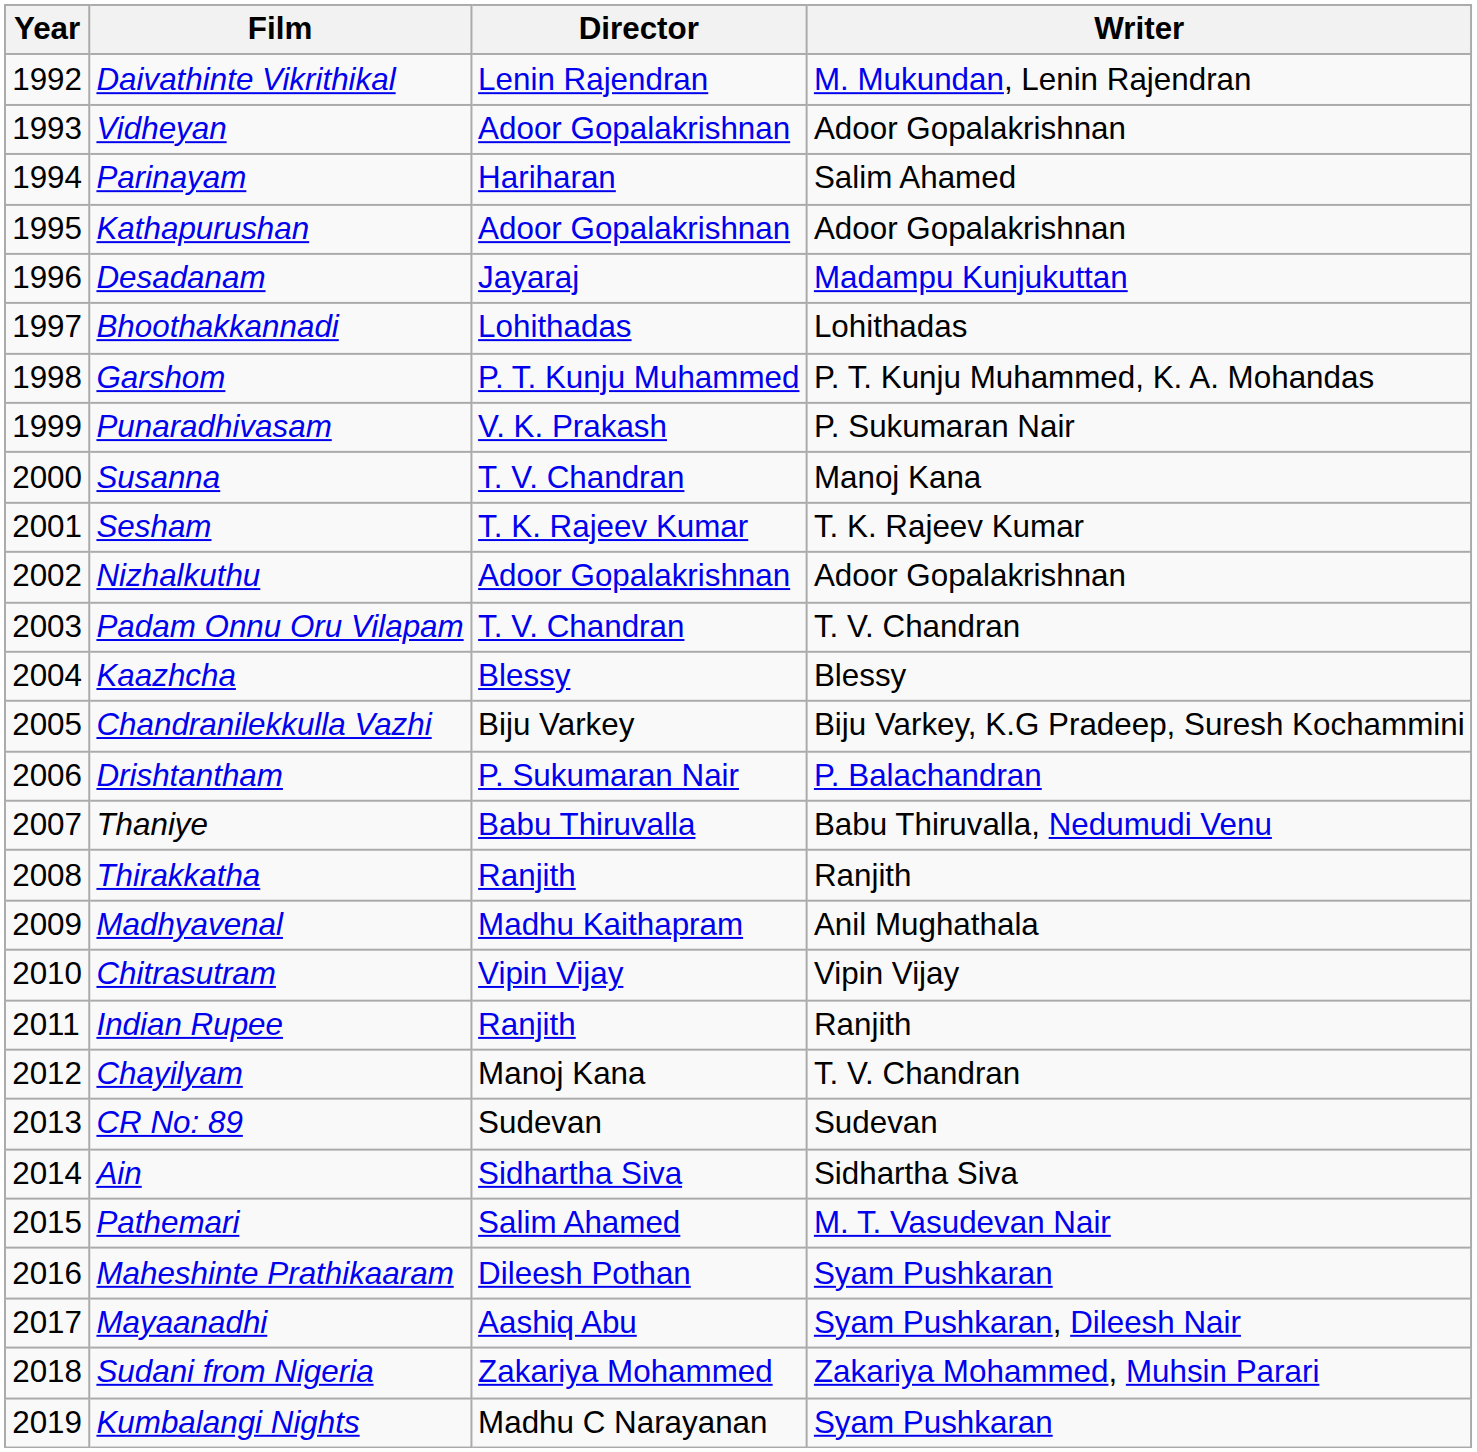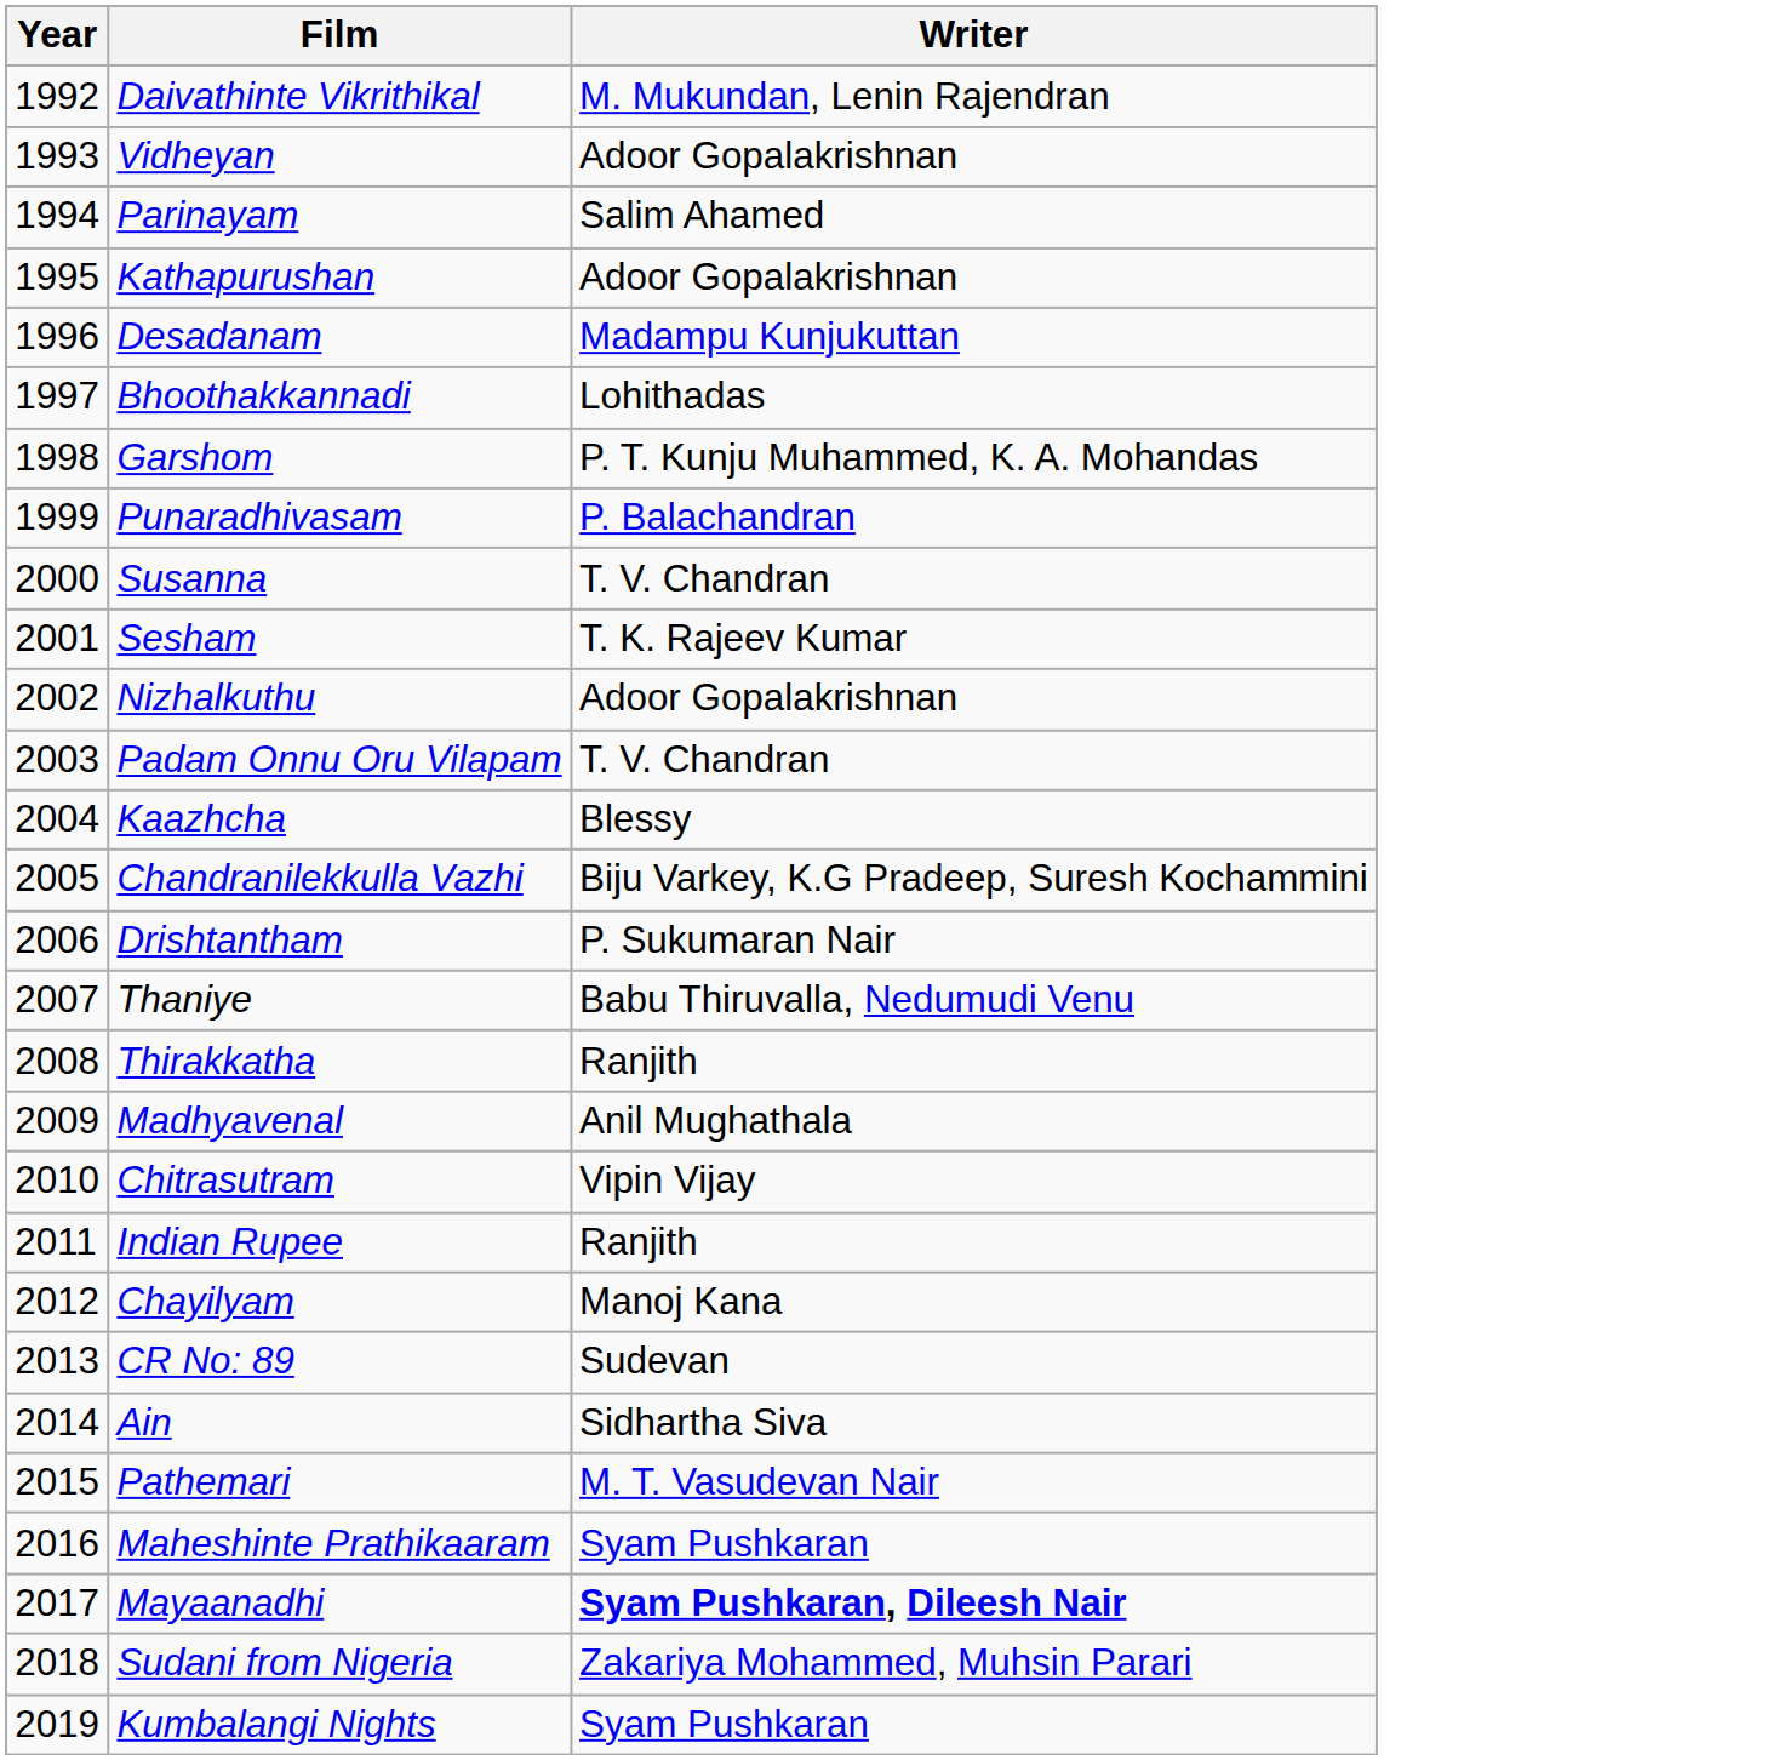- column: Director | Lenin Rajendran | Adoor Gopalakrishnan | Hariharan | Adoor Gopalakrishnan | Jayaraj | Lohithadas | P. T. Kunju Muhammed | V. K. Prakash | T. V. Chandran | T. K. Rajeev Kumar | Adoor Gopalakrishnan | T. V. Chandran | Blessy | Biju Varkey | P. Sukumaran Nair | Babu Thiruvalla | Ranjith | Madhu Kaithapram | Vipin Vijay | Ranjith | Manoj Kana | Sudevan | Sidhartha Siva | Salim Ahamed | Dileesh Pothan | Aashiq Abu | Zakariya Mohammed | Madhu C Narayanan
Punaradhivasam | Writer: P. Sukumaran Nair -> P. Balachandran
Susanna | Writer: Manoj Kana -> T. V. Chandran
Drishtantham | Writer: P. Balachandran -> P. Sukumaran Nair
Chayilyam | Writer: T. V. Chandran -> Manoj Kana
Mayaanadhi | Writer: normal -> bold
